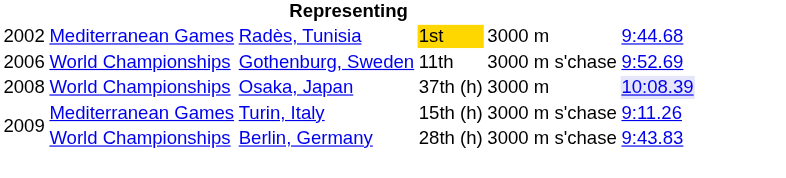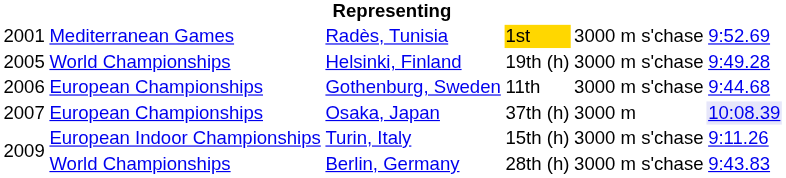Radès, Tunisia | column 1: 2002 -> 2001
Radès, Tunisia | column 5: 3000 m -> 3000 m s'chase
Radès, Tunisia | column 6: 9:44.68 -> 9:52.69
+ row: 2005 | World Championships | Helsinki, Finland | 19th (h) | 3000 m s'chase | 9:49.28
Gothenburg, Sweden | column 2: World Championships -> European Championships
Gothenburg, Sweden | column 6: 9:52.69 -> 9:44.68
Osaka, Japan | column 1: 2008 -> 2007
Osaka, Japan | column 2: World Championships -> European Championships
Turin, Italy | column 2: Mediterranean Games -> European Indoor Championships
